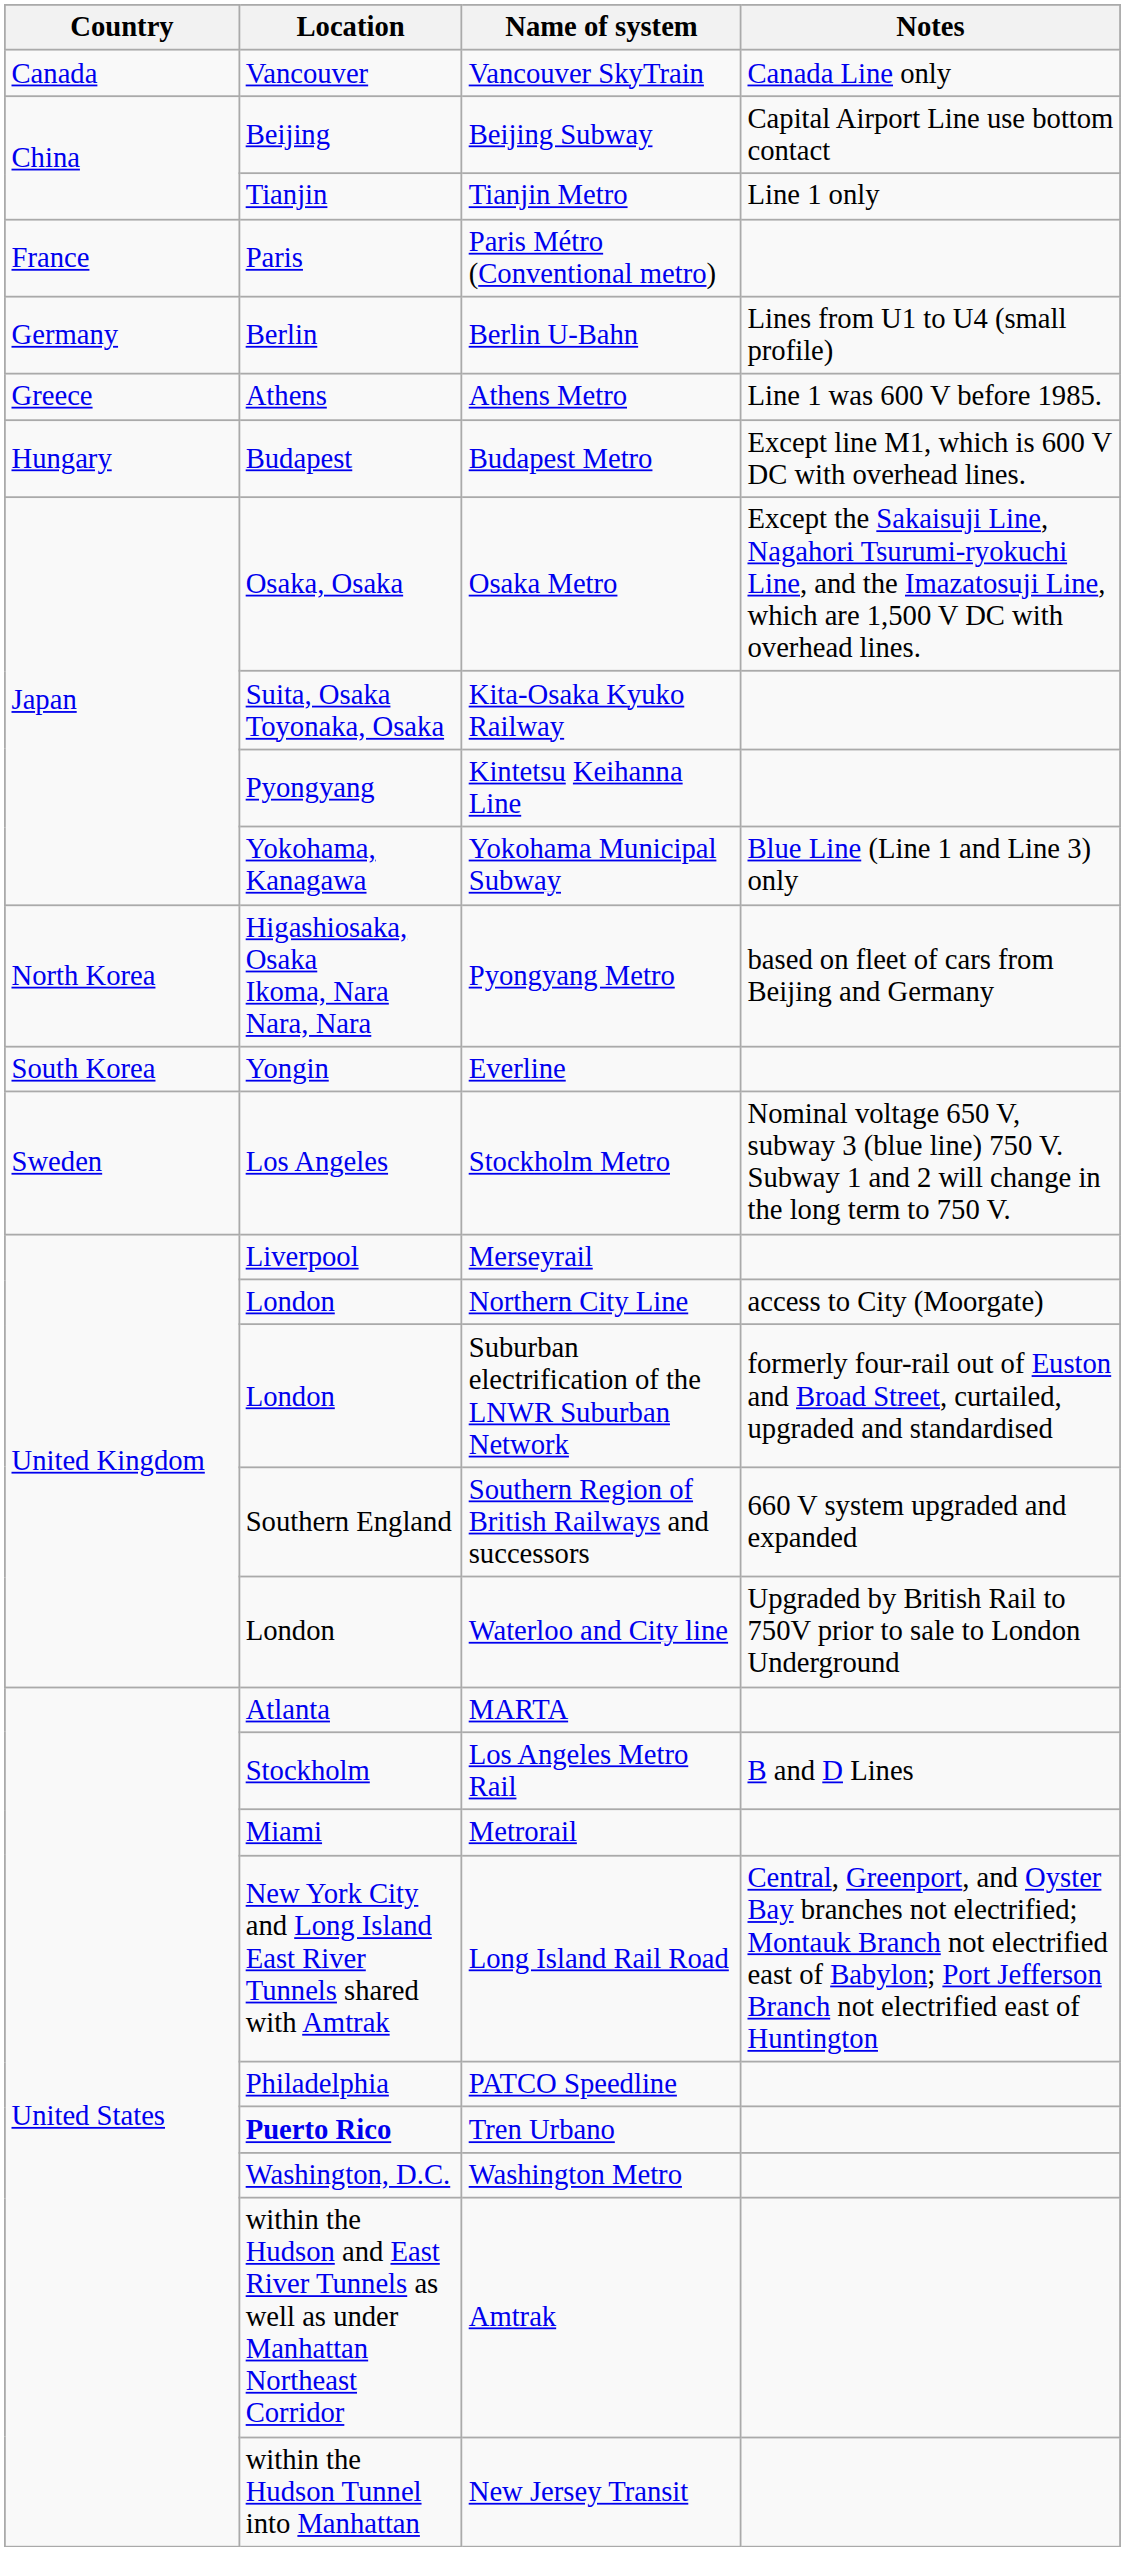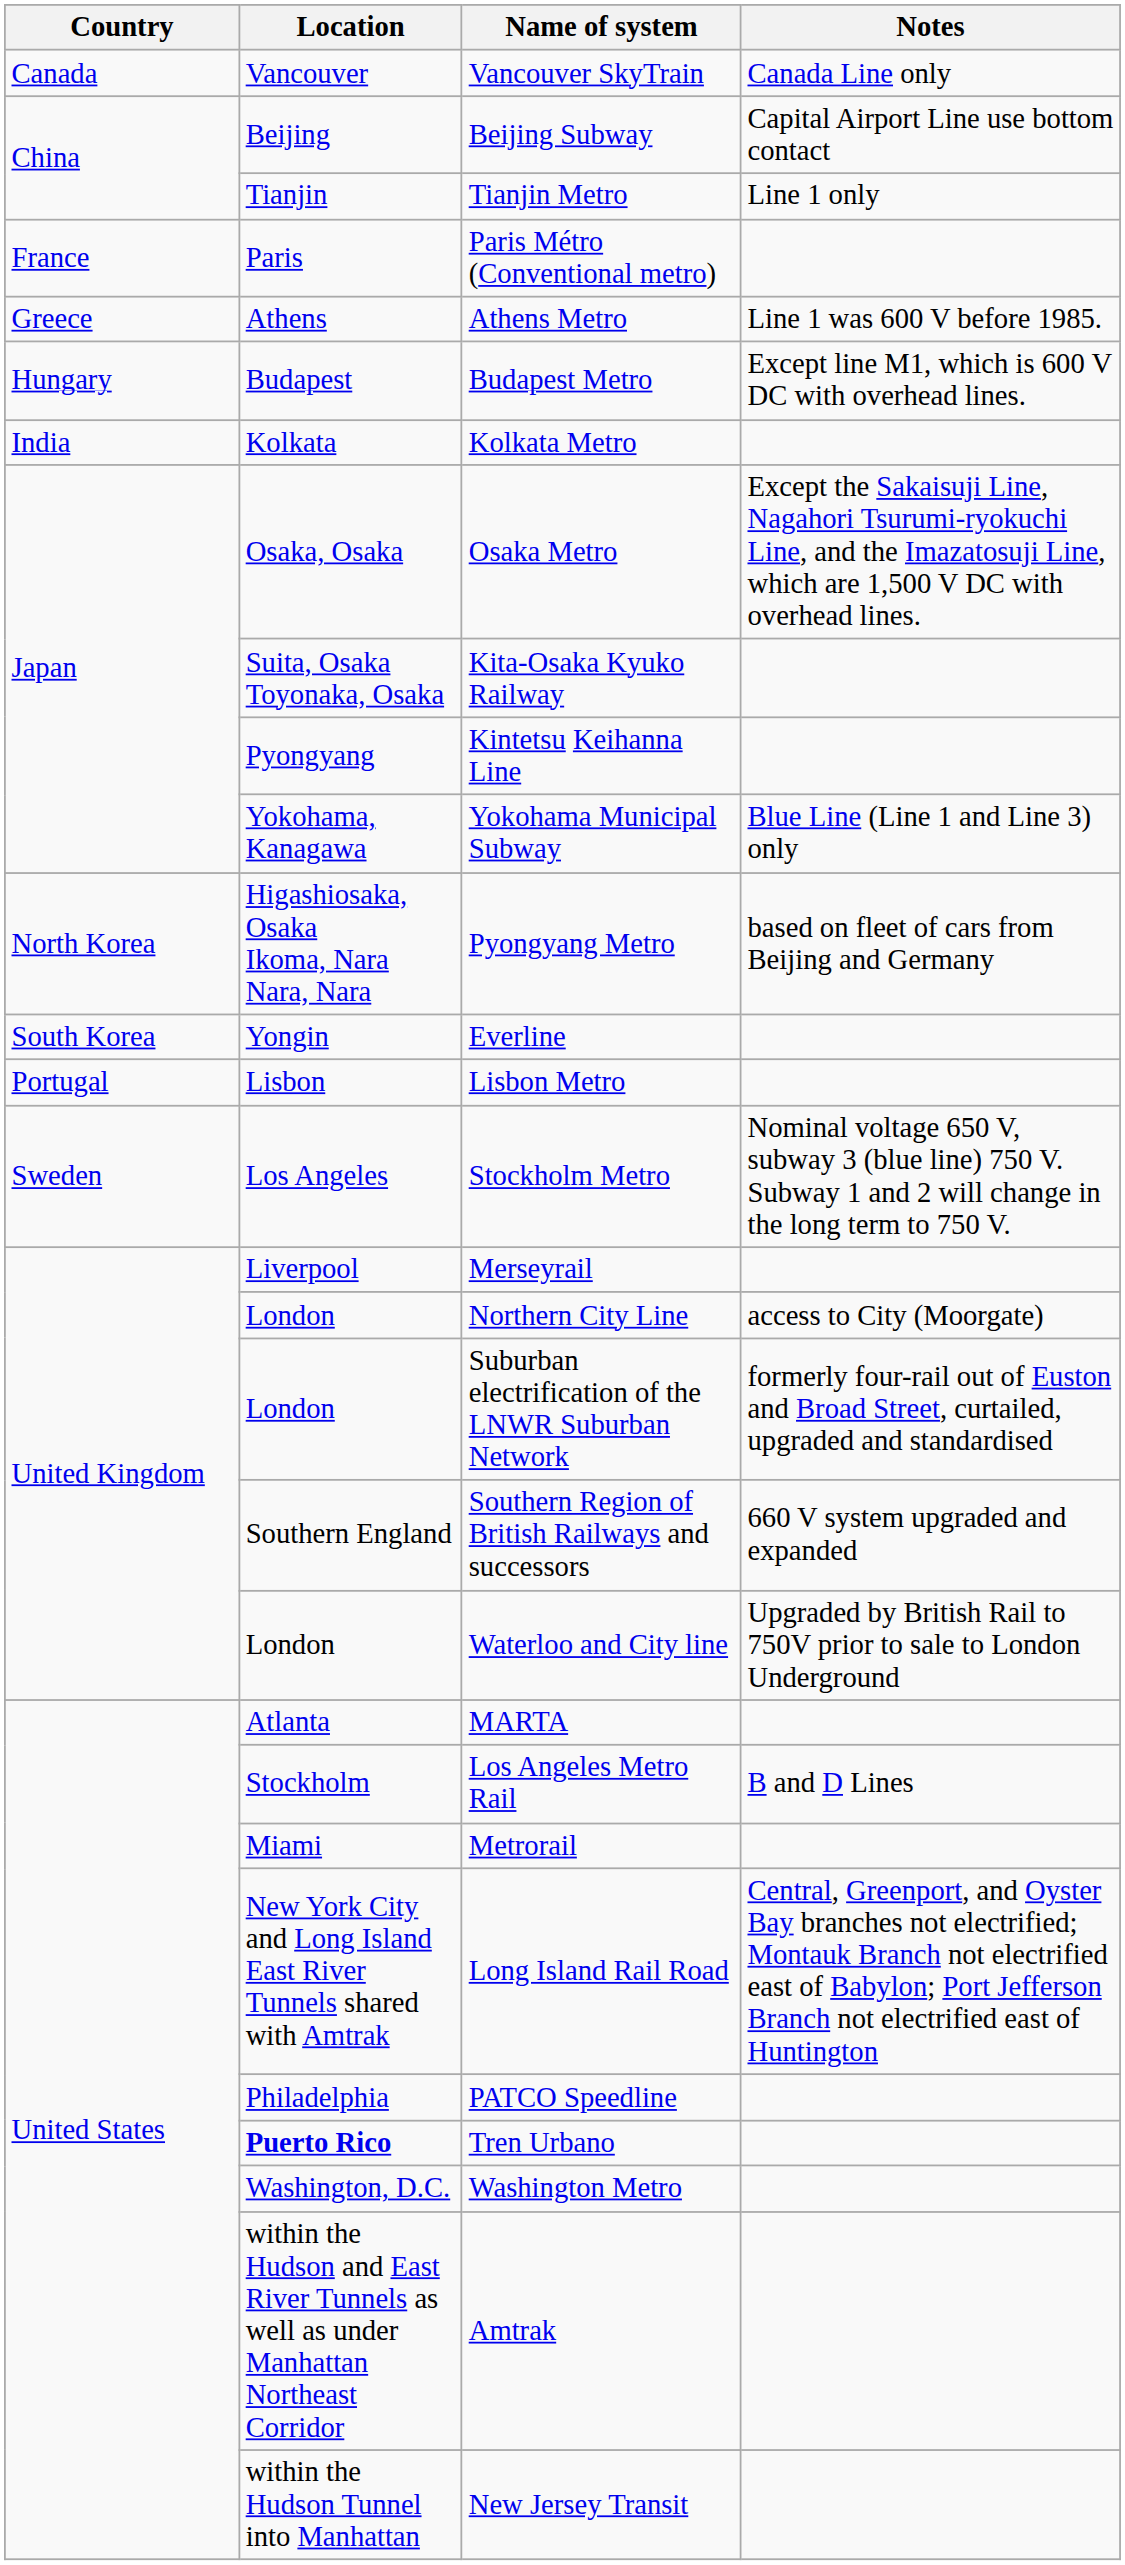- row: Germany | Berlin | Berlin U-Bahn | Lines from U1 to U4 (small profile)
+ row: India | Kolkata | Kolkata Metro
+ row: Portugal | Lisbon | Lisbon Metro
